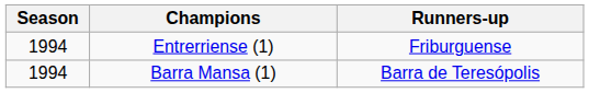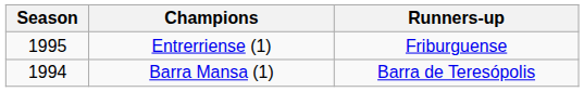Entrerriense (1) | Season: 1994 -> 1995
